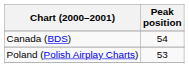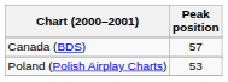Canada (BDS) | Peak position: 54 -> 57
